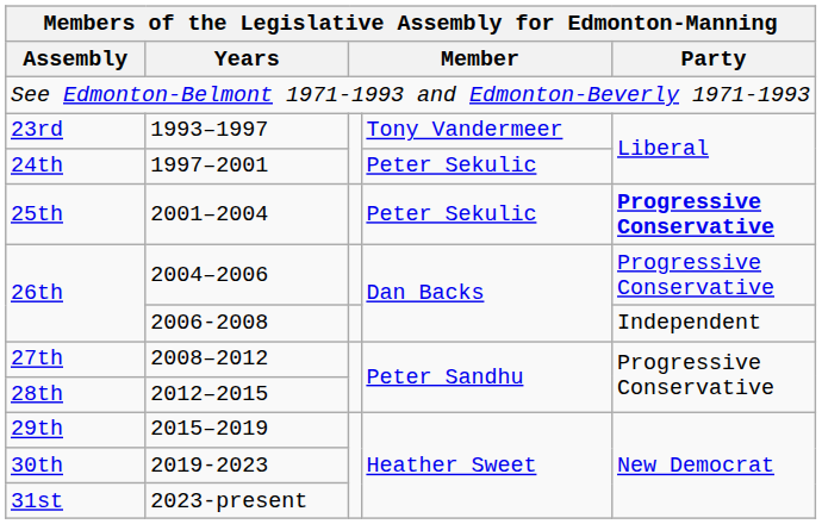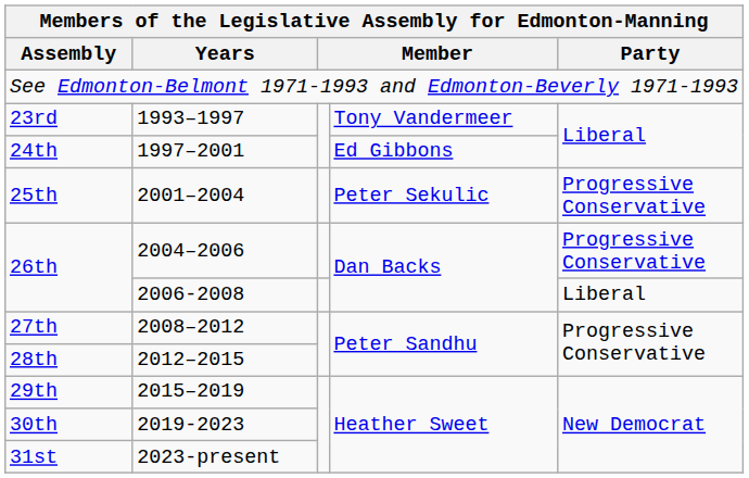24th | column 4: Peter Sekulic -> Ed Gibbons
25th | Party: bold -> normal
26th / 2006-2008 | Party: Independent -> Liberal
